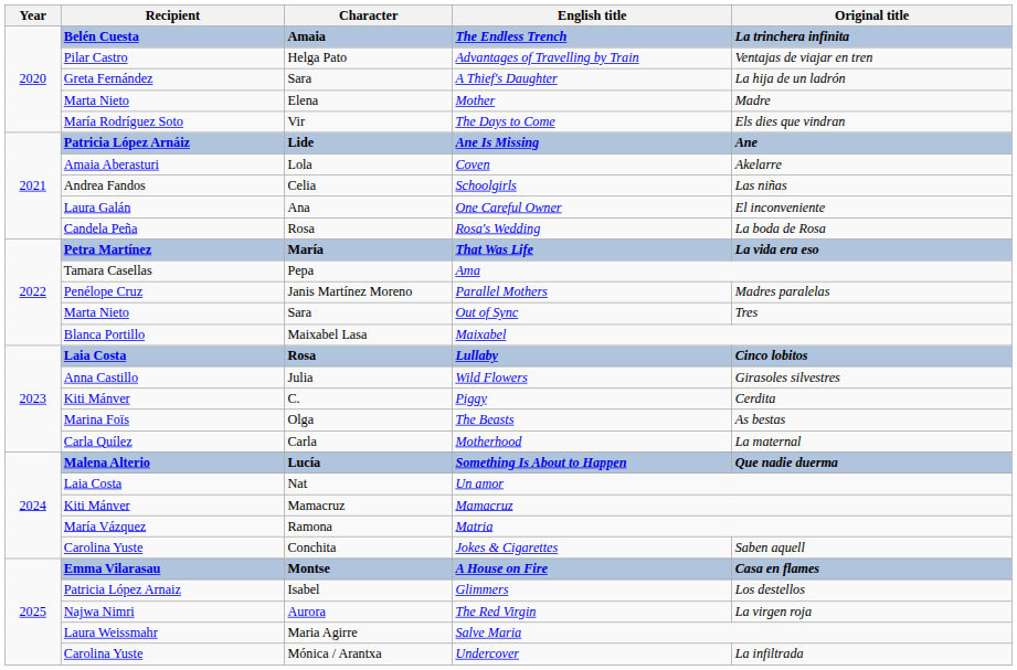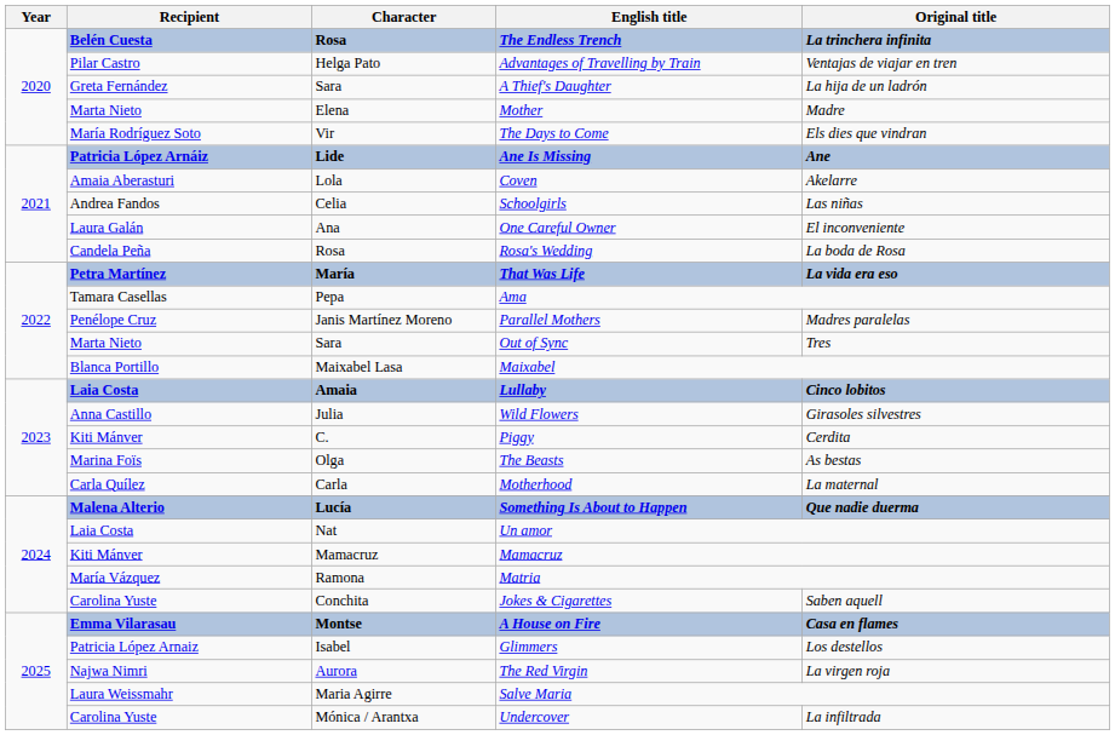The Endless Trench | Character: Amaia -> Rosa
Lullaby | Character: Rosa -> Amaia
